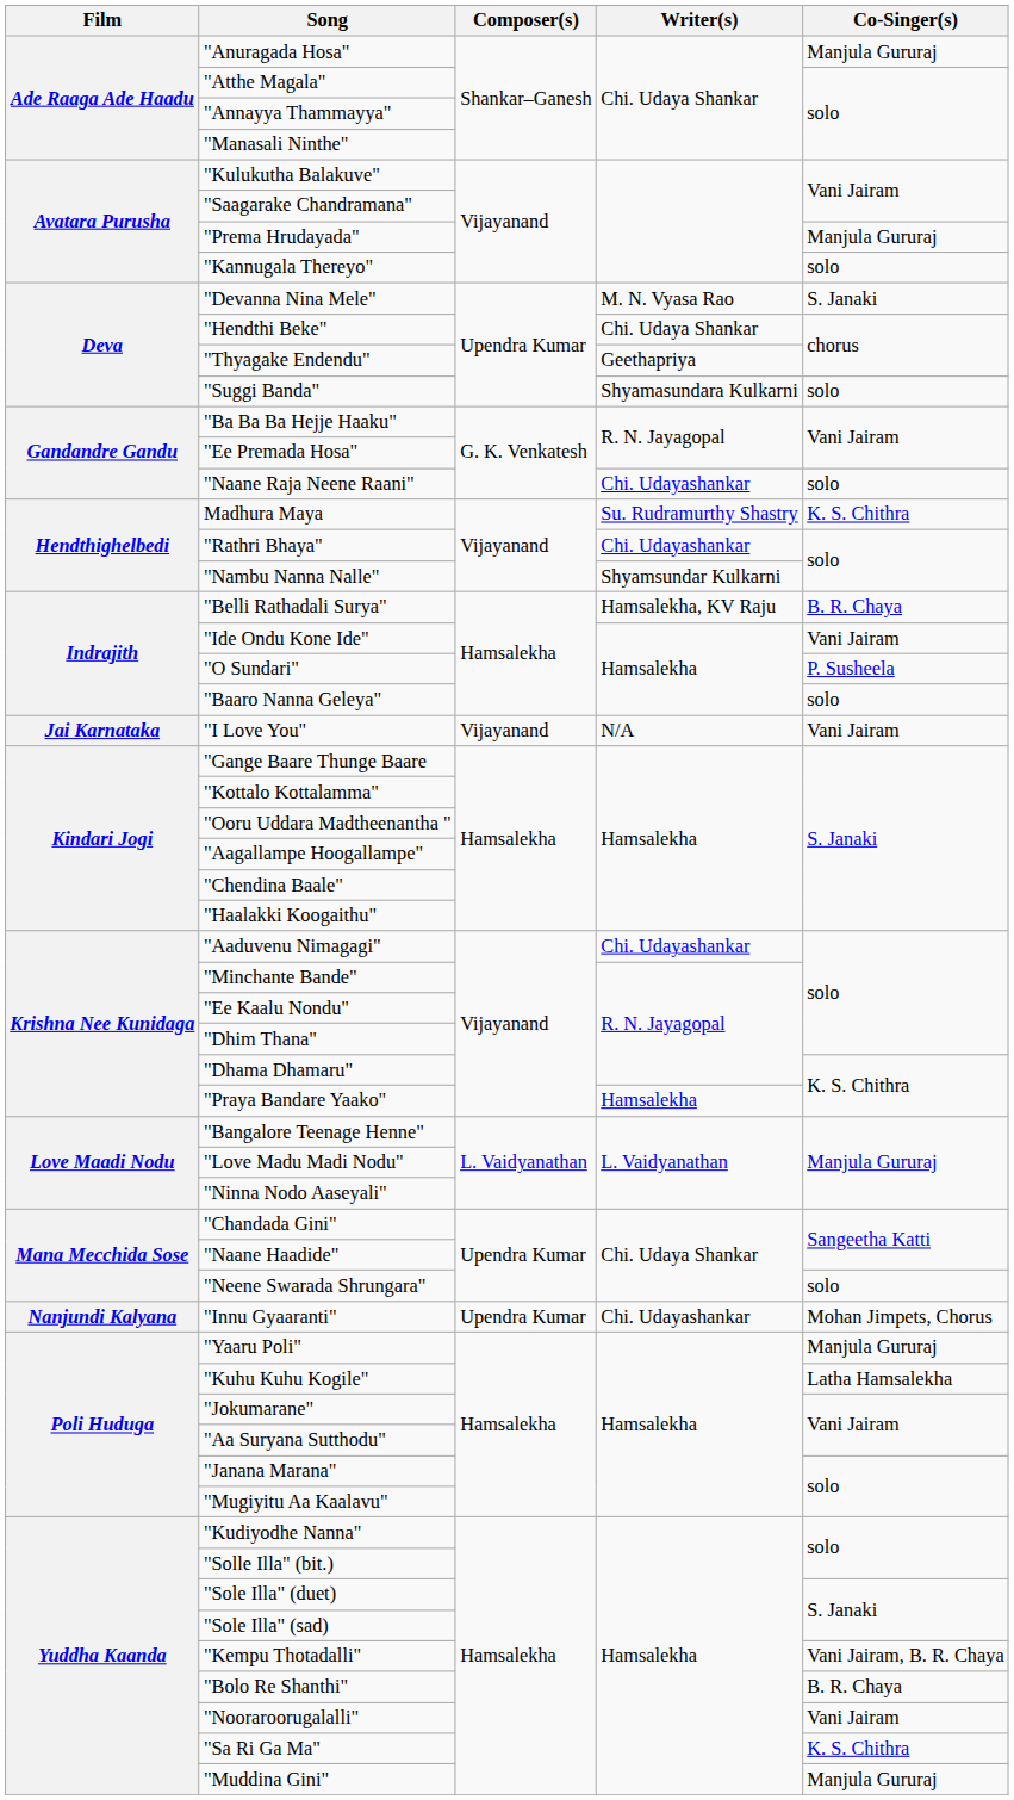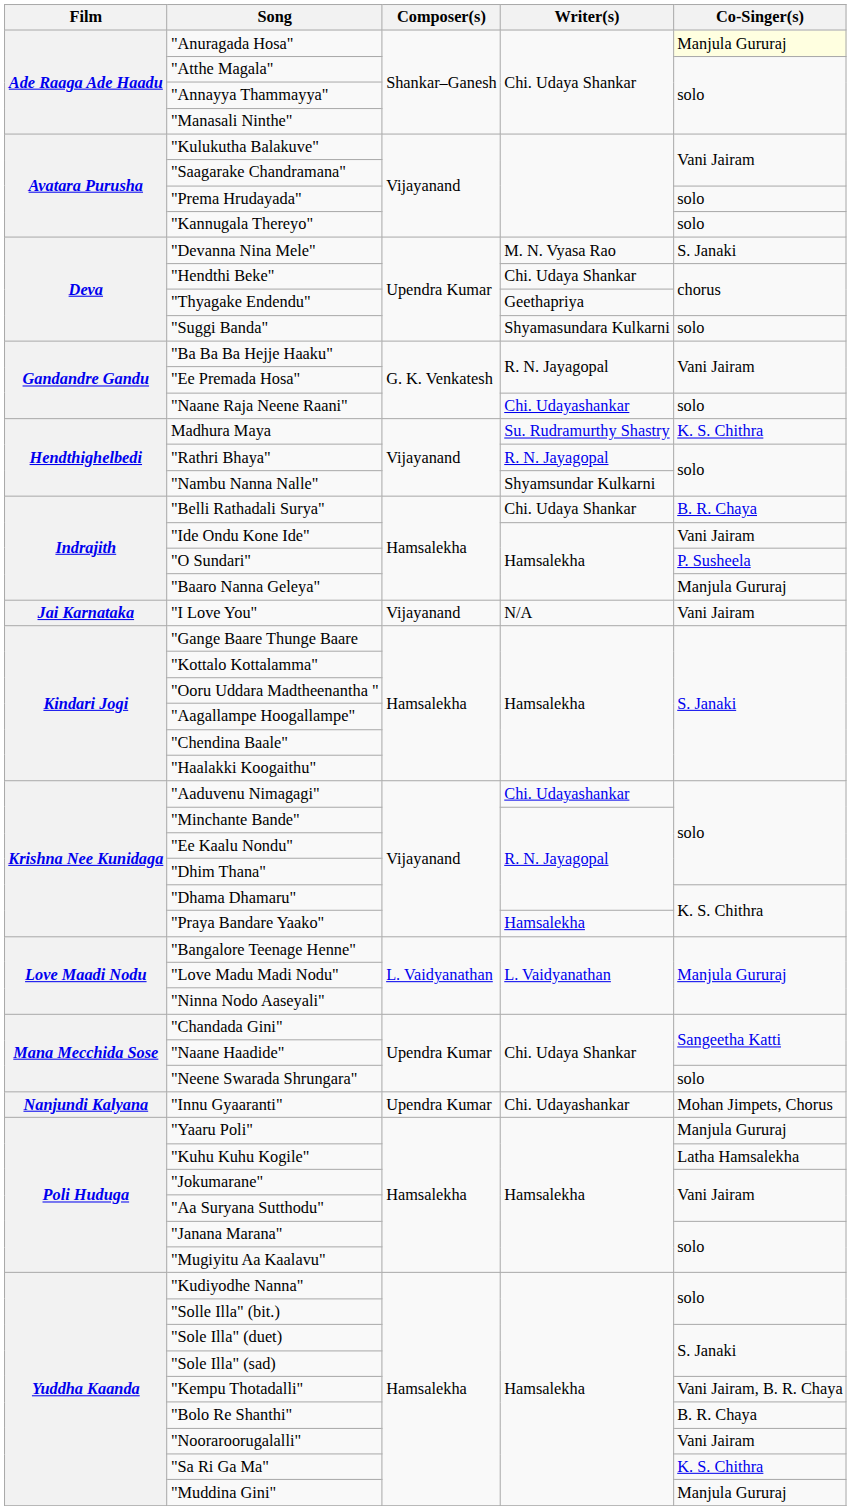"Anuragada Hosa" | Co-Singer(s): no background -> lightyellow background
"Prema Hrudayada" | Co-Singer(s): Manjula Gururaj -> solo
"Rathri Bhaya" | Writer(s): Chi. Udayashankar -> R. N. Jayagopal
"Belli Rathadali Surya" | Writer(s): Hamsalekha, KV Raju -> Chi. Udaya Shankar
"Baaro Nanna Geleya" | Co-Singer(s): solo -> Manjula Gururaj
